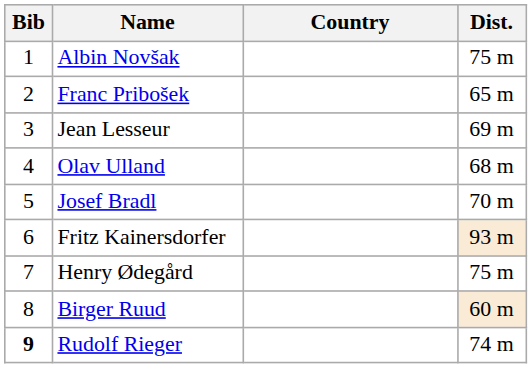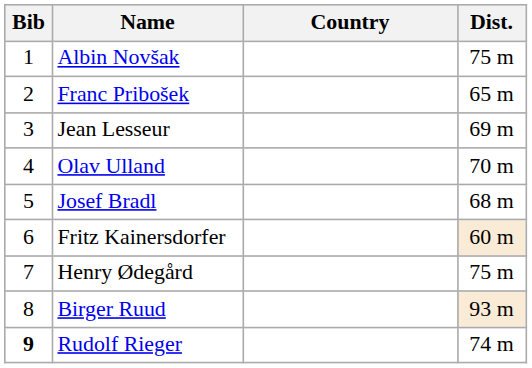Olav Ulland | Dist.: 68 m -> 70 m
Josef Bradl | Dist.: 70 m -> 68 m
Fritz Kainersdorfer | Dist.: 93 m -> 60 m
Birger Ruud | Dist.: 60 m -> 93 m
